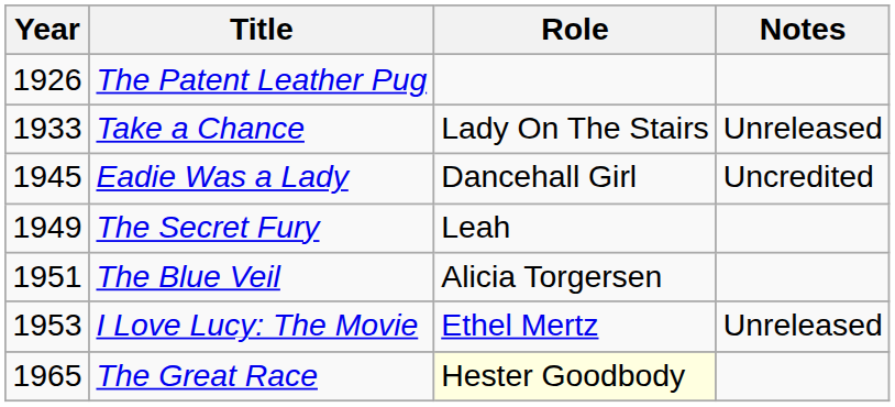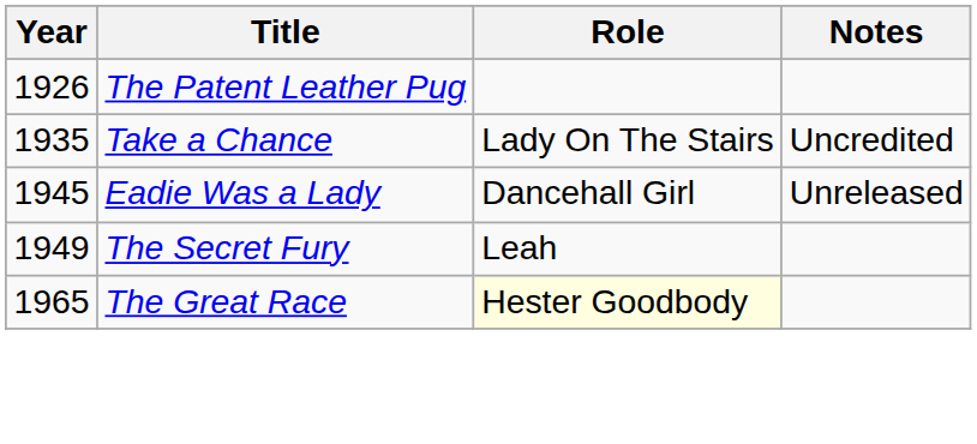Take a Chance | Year: 1933 -> 1935
Take a Chance | Notes: Unreleased -> Uncredited
Eadie Was a Lady | Notes: Uncredited -> Unreleased
- row: 1951 | The Blue Veil | Alicia Torgersen
- row: 1953 | I Love Lucy: The Movie | Ethel Mertz | Unreleased
